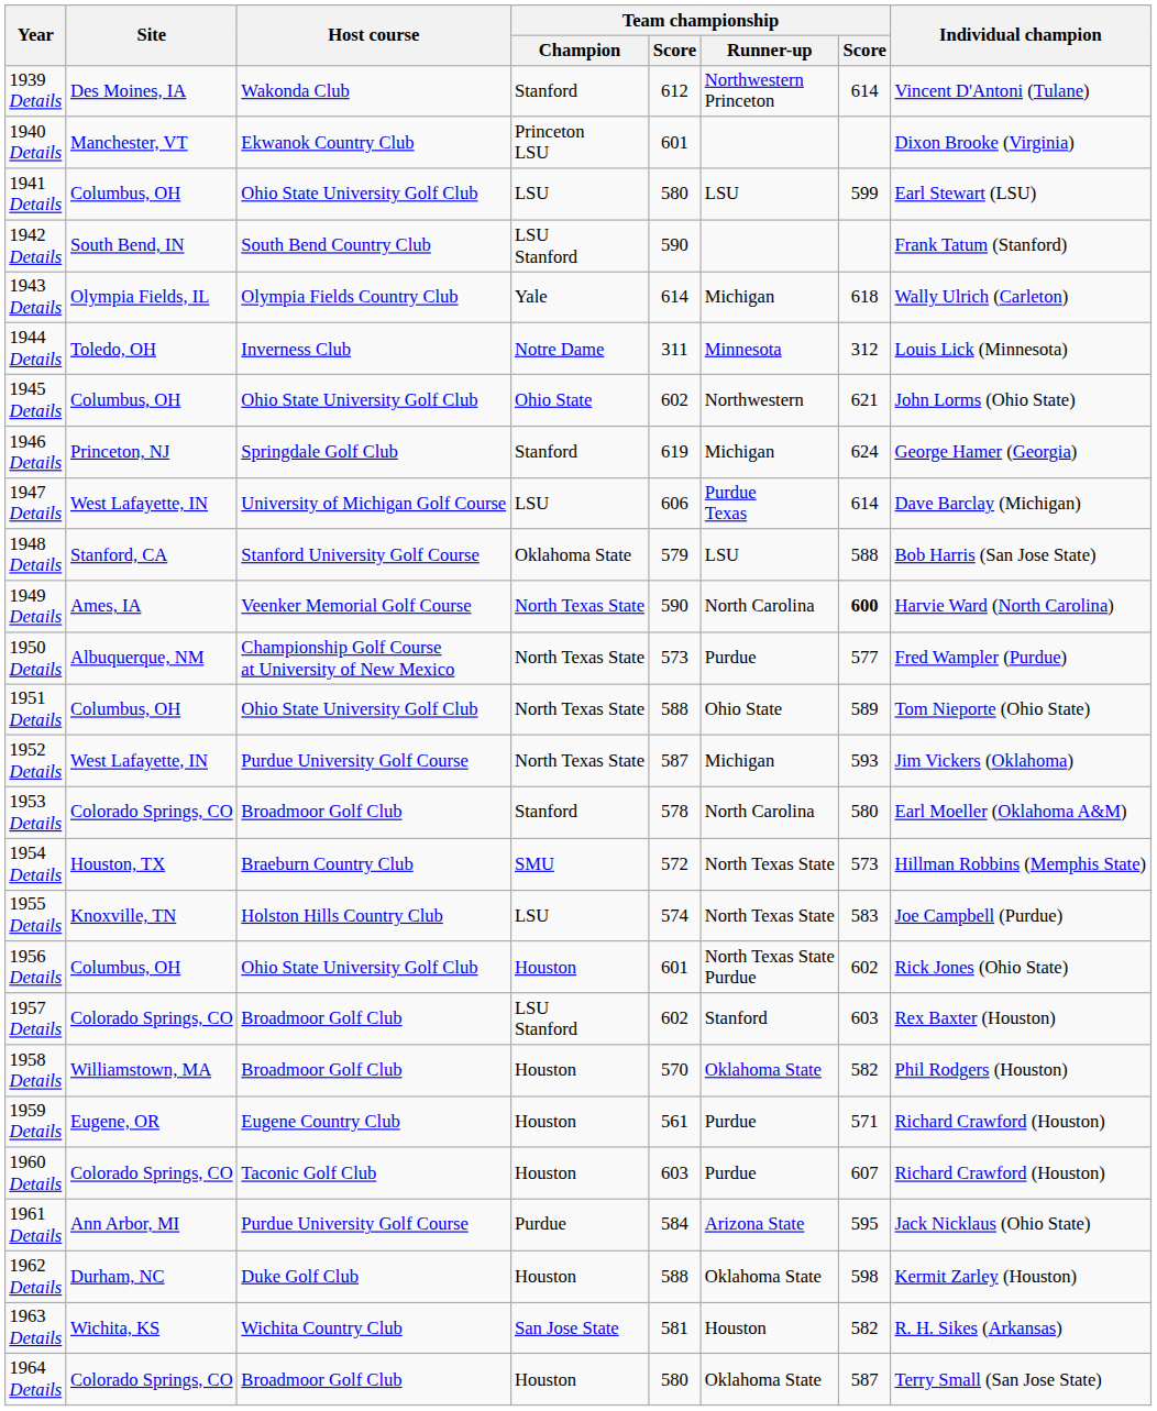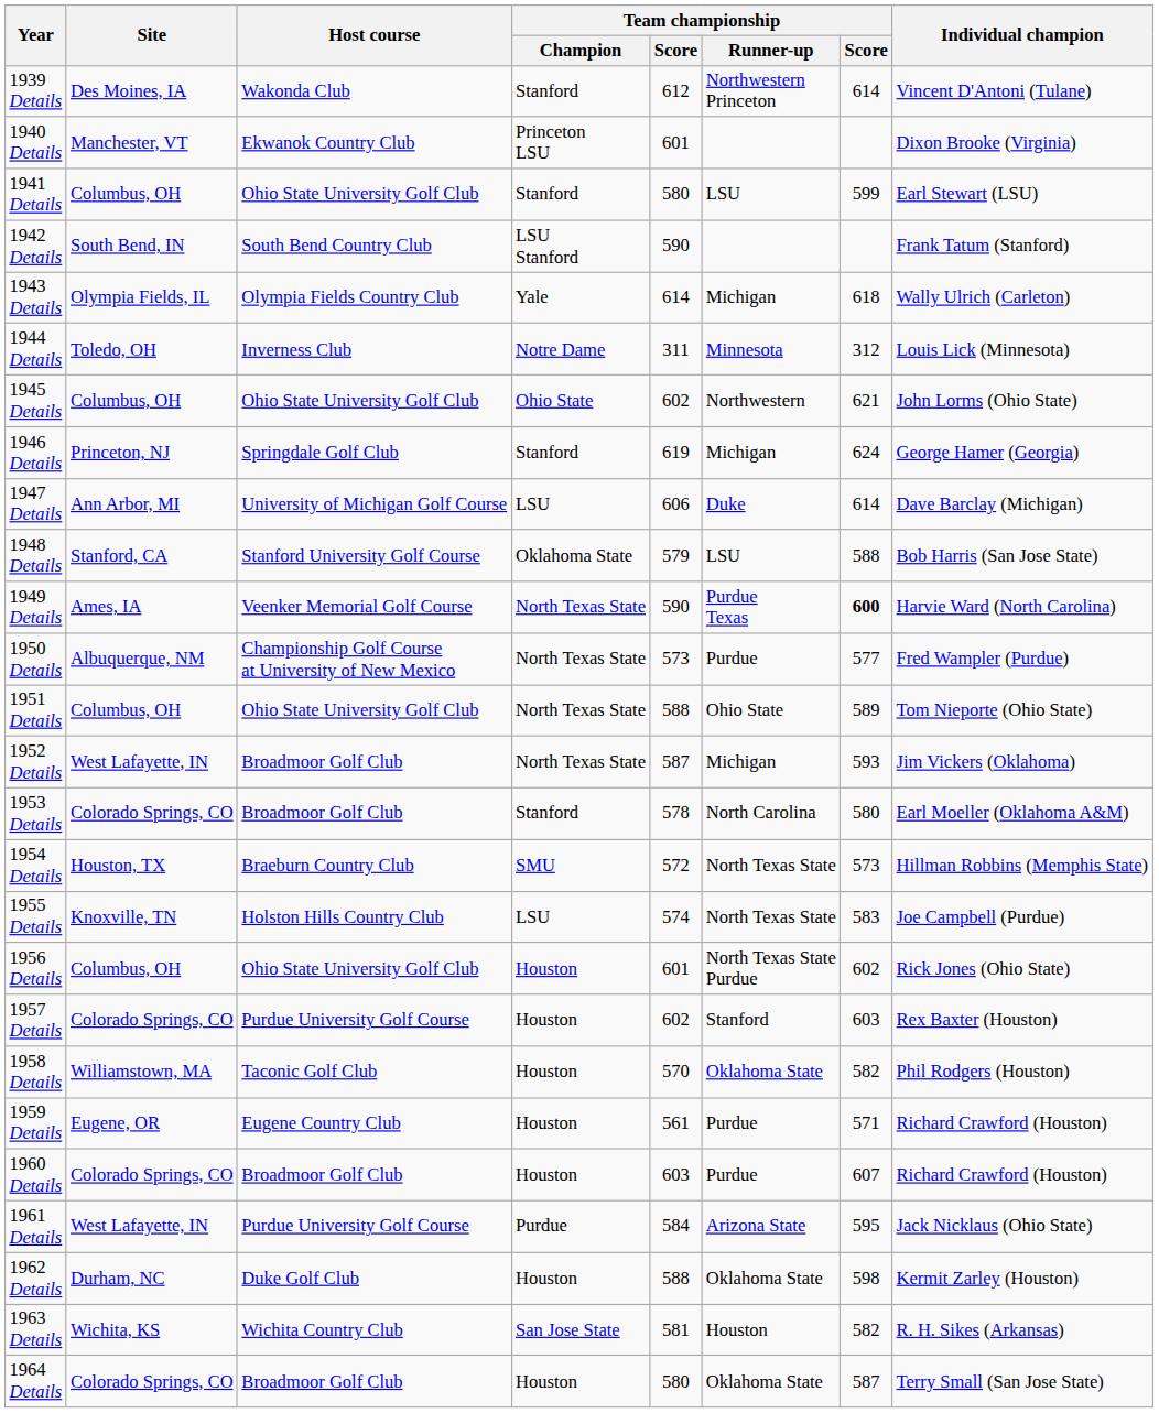1941 Details | Team championship / Champion: LSU -> Stanford
1947 Details | Site: West Lafayette, IN -> Ann Arbor, MI
1947 Details | Team championship / Runner-up: Purdue Texas -> Duke
1949 Details | Team championship / Runner-up: North Carolina -> Purdue Texas
1952 Details | Host course: Purdue University Golf Course -> Broadmoor Golf Club
1957 Details | Host course: Broadmoor Golf Club -> Purdue University Golf Course
1957 Details | Team championship / Champion: LSU Stanford -> Houston
1958 Details | Host course: Broadmoor Golf Club -> Taconic Golf Club
1960 Details | Host course: Taconic Golf Club -> Broadmoor Golf Club
1961 Details | Site: Ann Arbor, MI -> West Lafayette, IN
